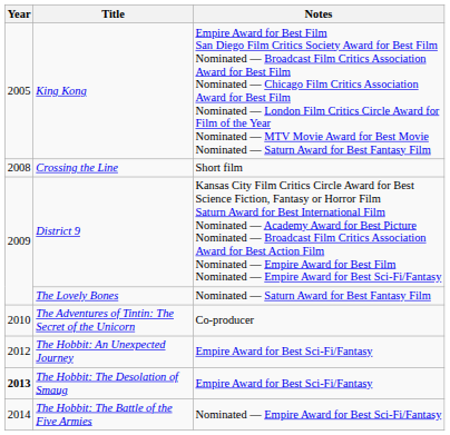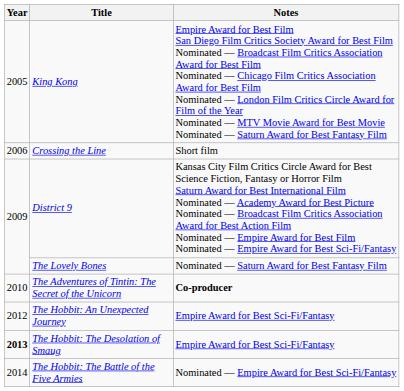Crossing the Line | Year: 2008 -> 2006
The Adventures of Tintin: The Secret of the Unicorn | Notes: normal -> bold
